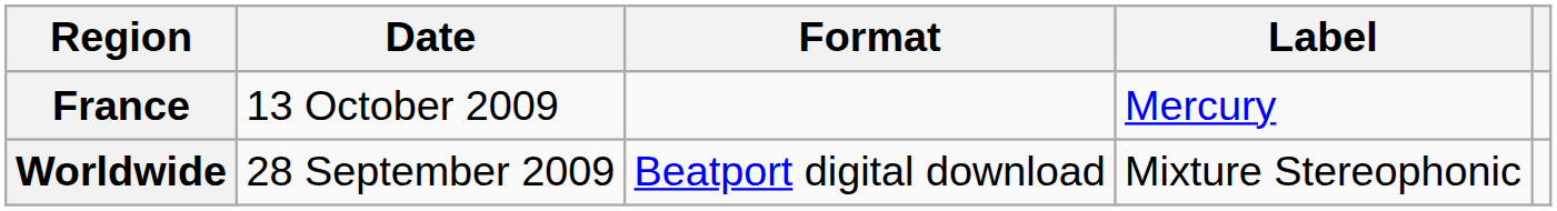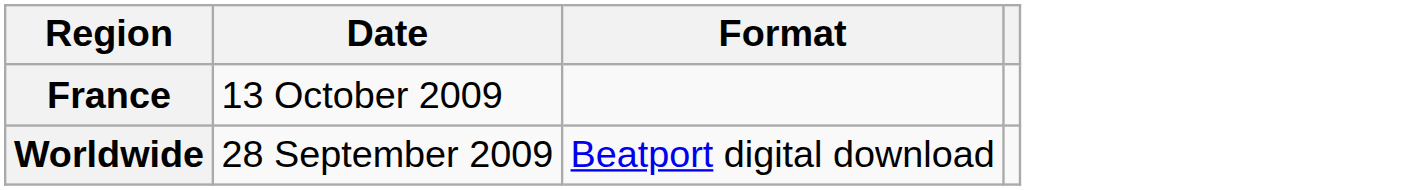- column: Label | Mercury | Mixture Stereophonic
